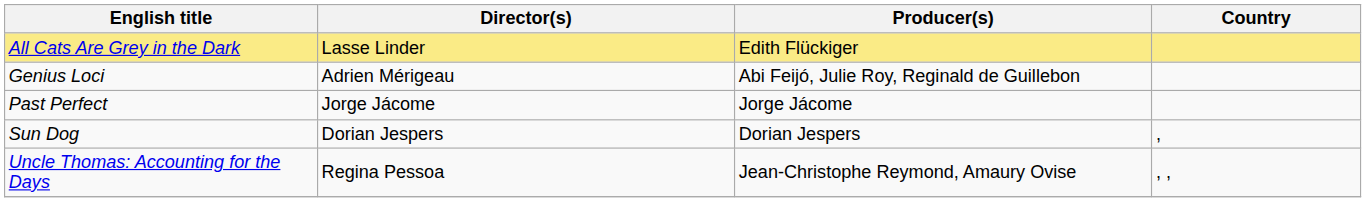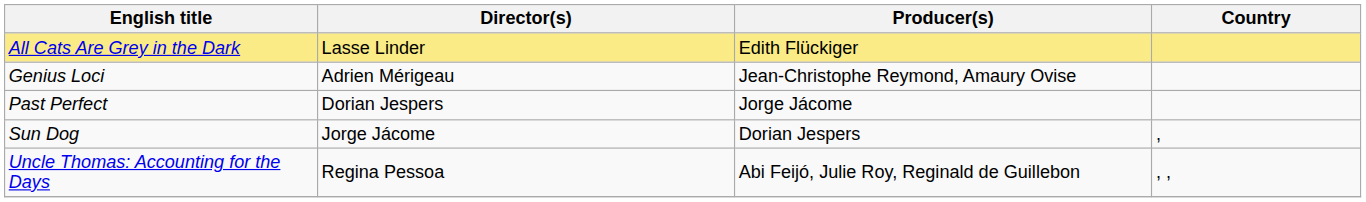Genius Loci | Producer(s): Abi Feijó, Julie Roy, Reginald de Guillebon -> Jean-Christophe Reymond, Amaury Ovise
Past Perfect | Director(s): Jorge Jácome -> Dorian Jespers
Sun Dog | Director(s): Dorian Jespers -> Jorge Jácome
Uncle Thomas: Accounting for the Days | Producer(s): Jean-Christophe Reymond, Amaury Ovise -> Abi Feijó, Julie Roy, Reginald de Guillebon
